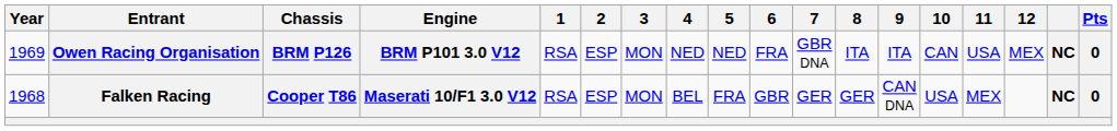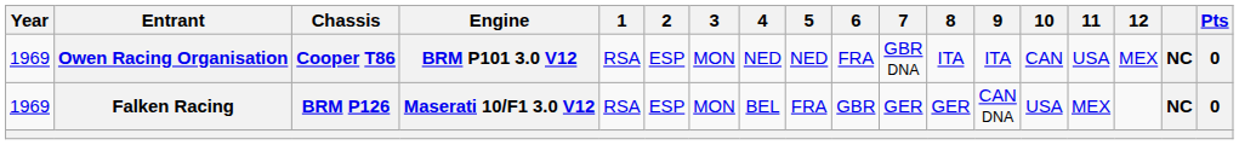Owen Racing Organisation | Chassis: BRM P126 -> Cooper T86
Falken Racing | Year: 1968 -> 1969
Falken Racing | Chassis: Cooper T86 -> BRM P126
